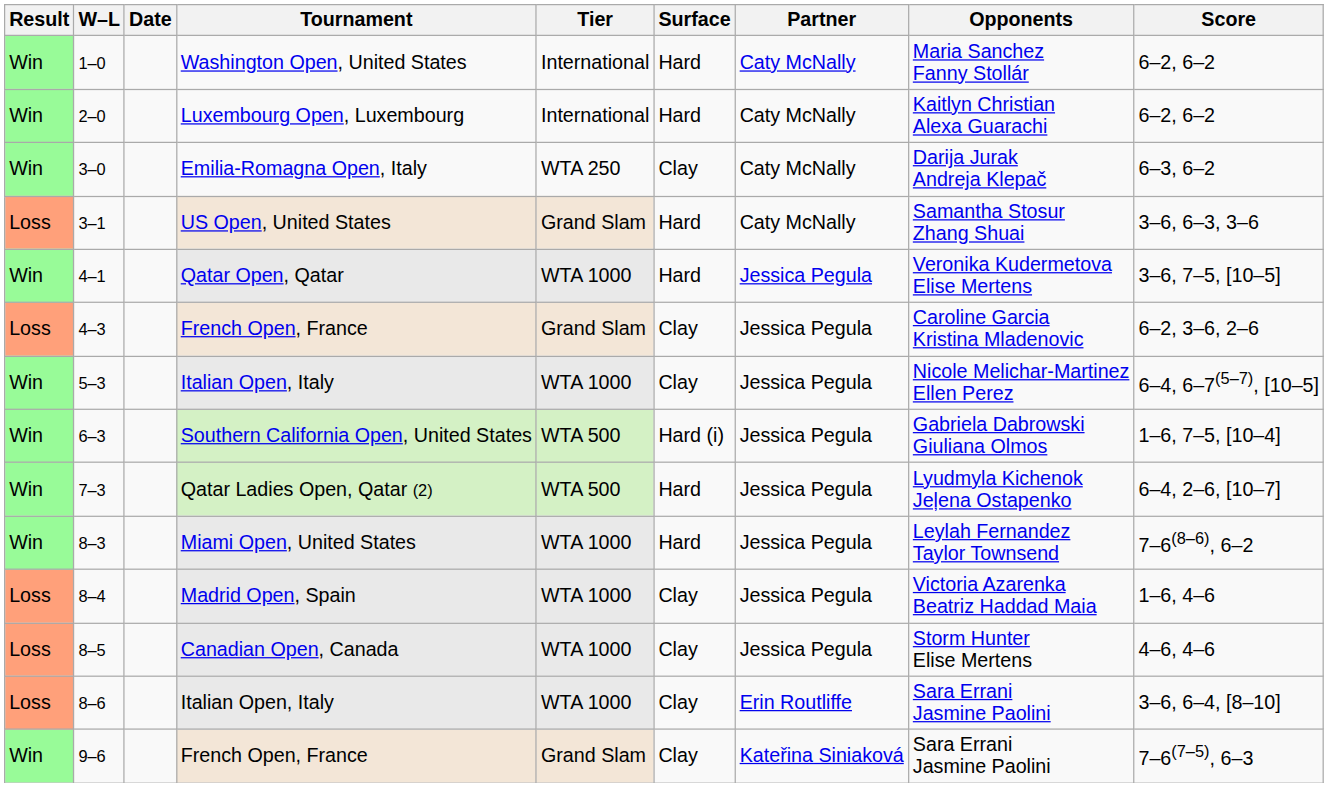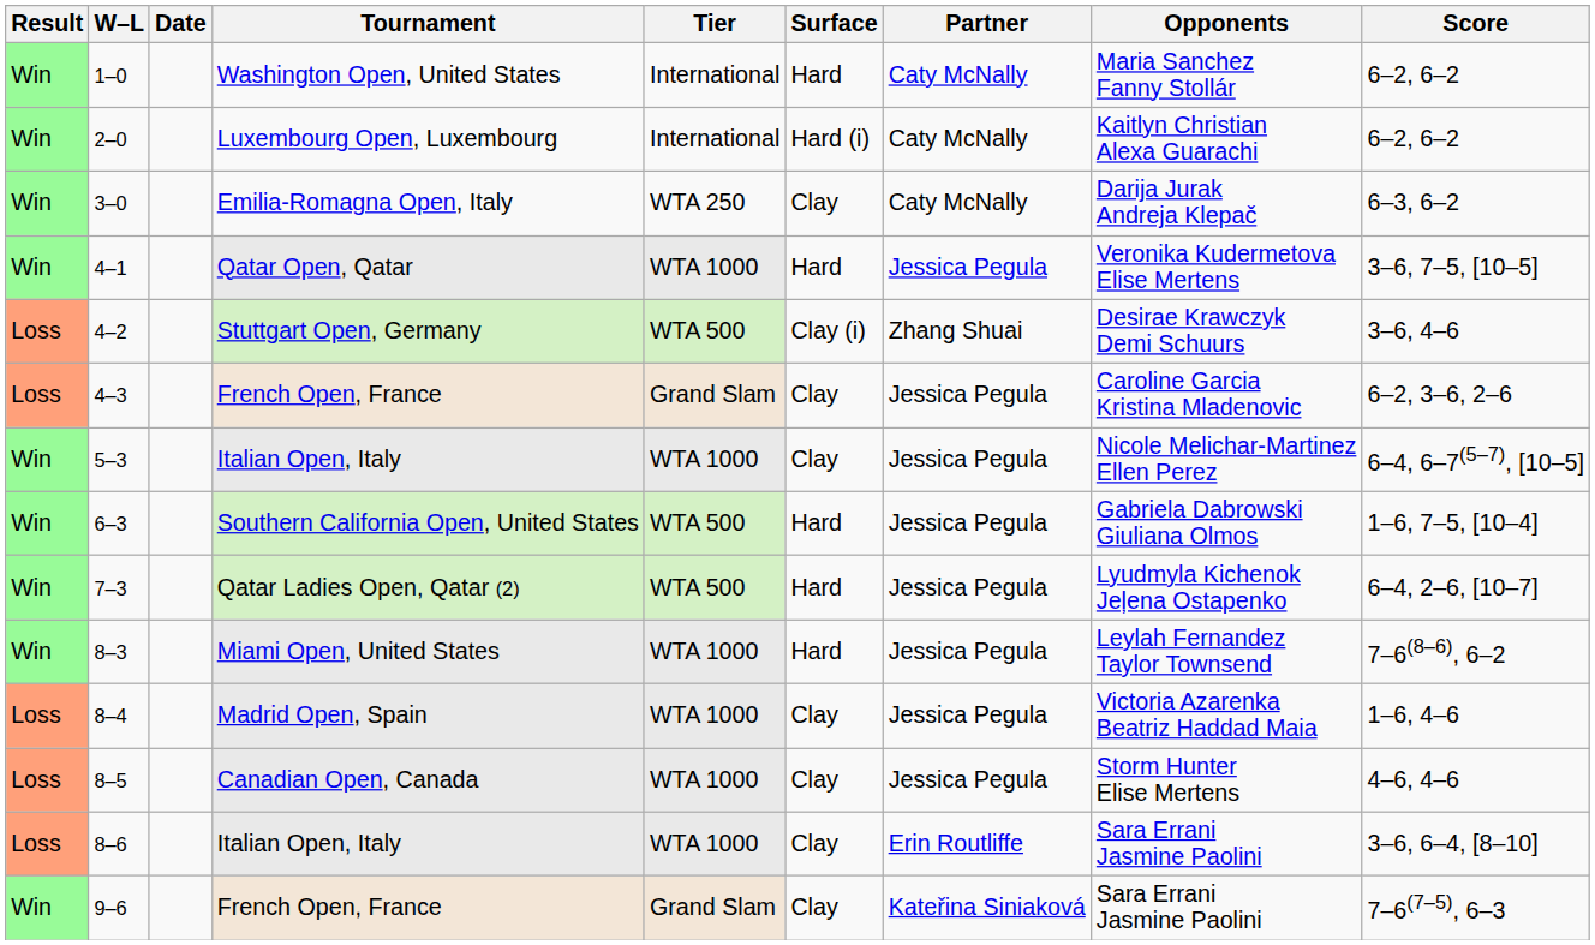2–0 | Surface: Hard -> Hard (i)
- row: Loss | 3–1 | US Open, United States | Grand Slam | Hard | Caty McNally | Samantha Stosur Zhang Shuai | 3–6, 6–3, 3–6
+ row: Loss | 4–2 | Stuttgart Open, Germany | WTA 500 | Clay (i) | Zhang Shuai | Desirae Krawczyk Demi Schuurs | 3–6, 4–6
6–3 | Surface: Hard (i) -> Hard
